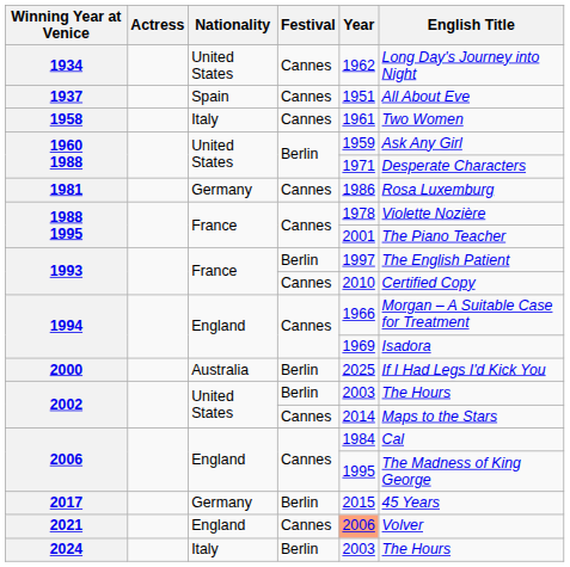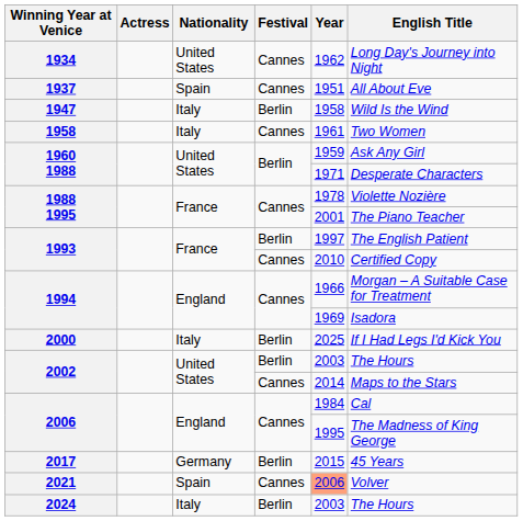+ row: 1947 | Italy | Berlin | 1958 | Wild Is the Wind
- row: 1981 | Germany | Cannes | 1986 | Rosa Luxemburg
2000 | Nationality: Australia -> Italy
2021 | Nationality: England -> Spain
